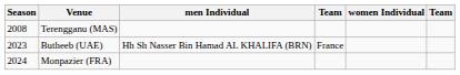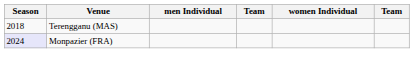Terengganu (MAS) | Season: 2008 -> 2018
- row: 2023 | Butheeb (UAE) | Hh Sh Nasser Bin Hamad AL KHALIFA (BRN) | France
Monpazier (FRA) | Season: no background -> lavender background
